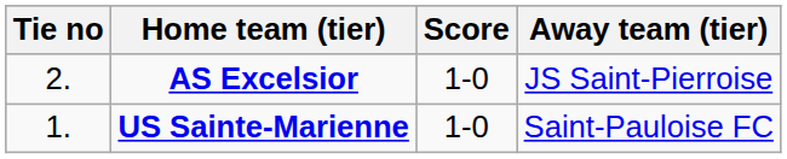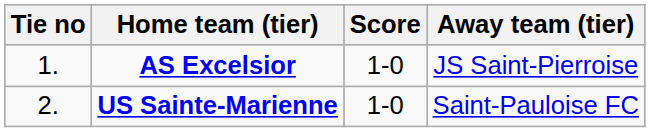AS Excelsior | Tie no: 2. -> 1.
US Sainte-Marienne | Tie no: 1. -> 2.
